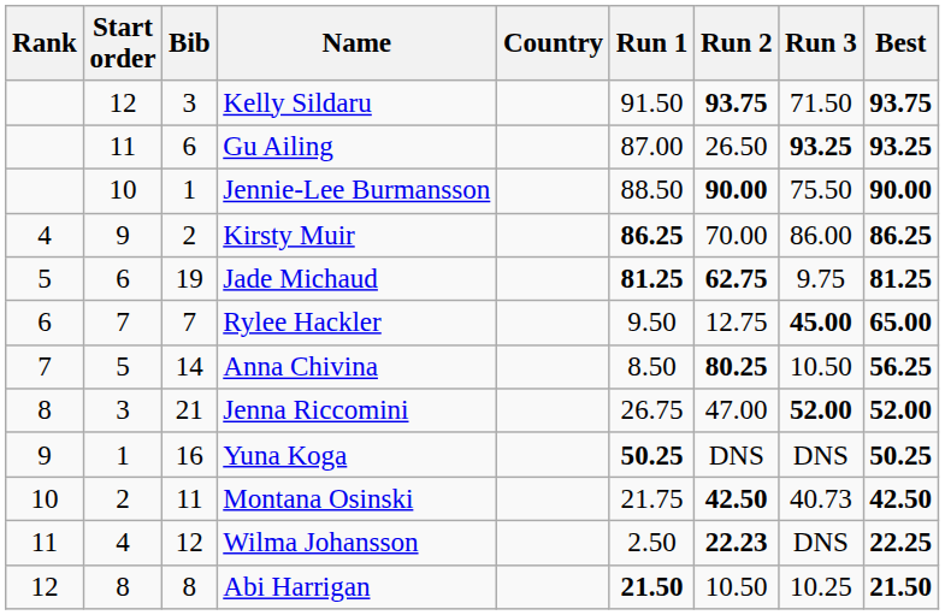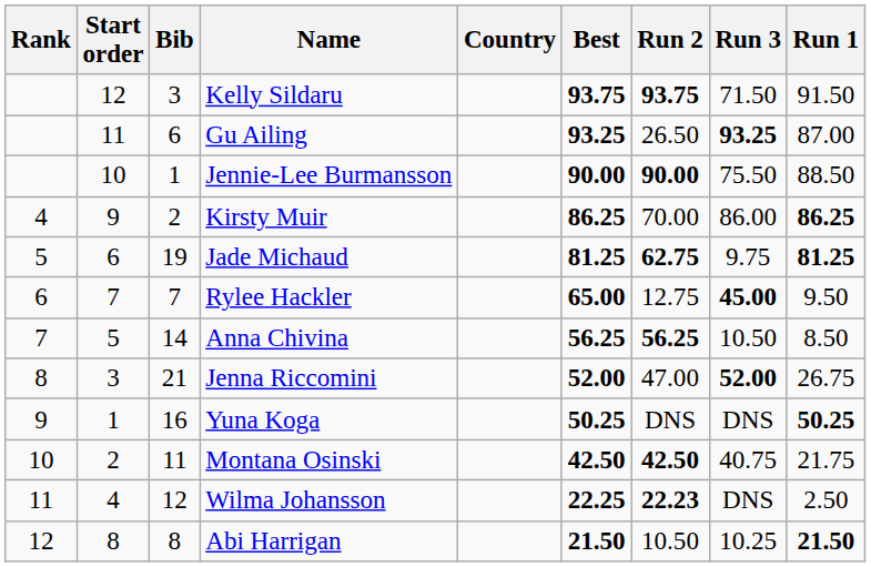columns swapped: Run 1 <-> Best
Anna Chivina | Run 2: 80.25 -> 56.25
Montana Osinski | Run 3: 40.73 -> 40.75
